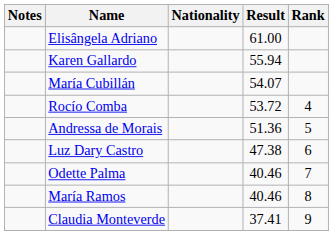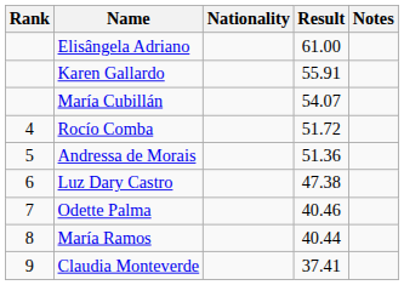columns swapped: Rank <-> Notes
Karen Gallardo | Result: 55.94 -> 55.91
Rocío Comba | Result: 53.72 -> 51.72
María Ramos | Result: 40.46 -> 40.44
